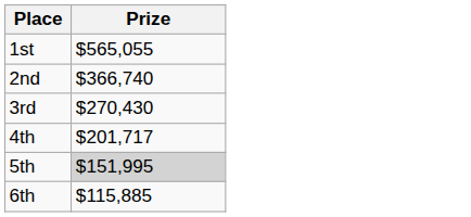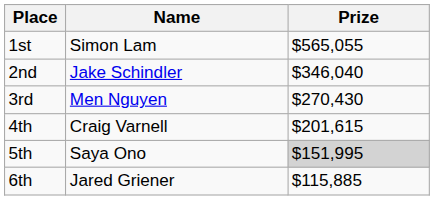+ column: Name | Simon Lam | Jake Schindler | Men Nguyen | Craig Varnell | Saya Ono | Jared Griener
2nd | Prize: $366,740 -> $346,040
4th | Prize: $201,717 -> $201,615
